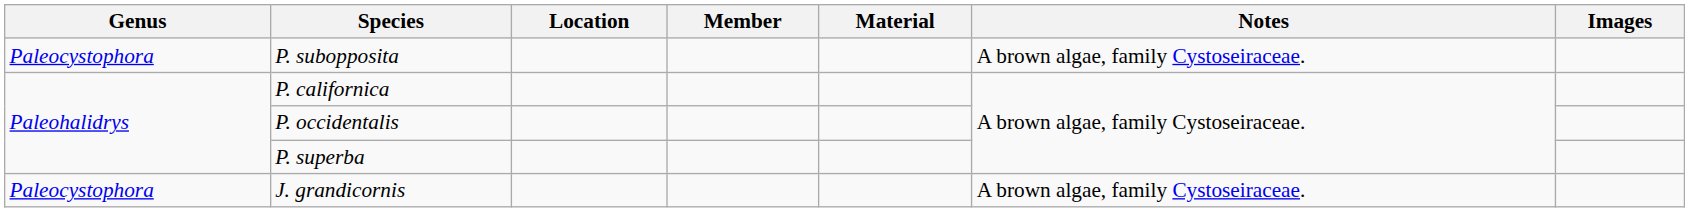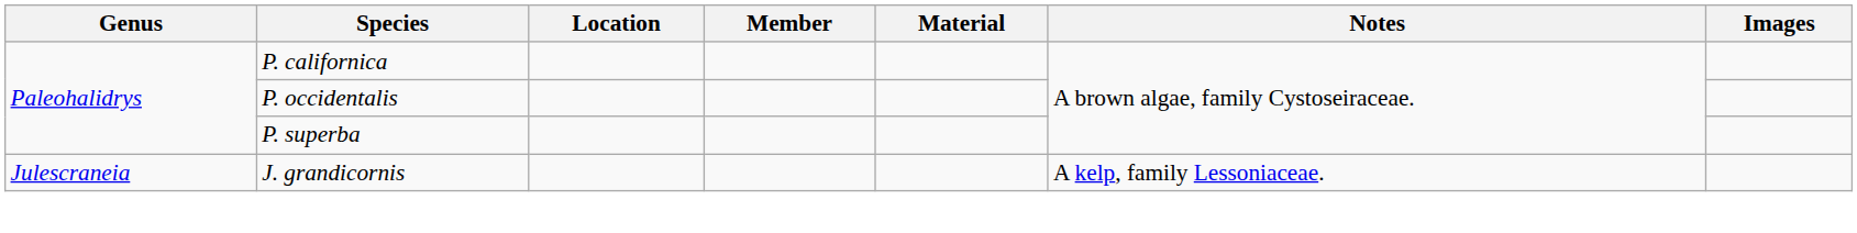- row: Paleocystophora | P. subopposita | A brown algae, family Cystoseiraceae.
J. grandicornis | Genus: Paleocystophora -> Julescraneia
J. grandicornis | Notes: A brown algae, family Cystoseiraceae. -> A kelp, family Lessoniaceae.
